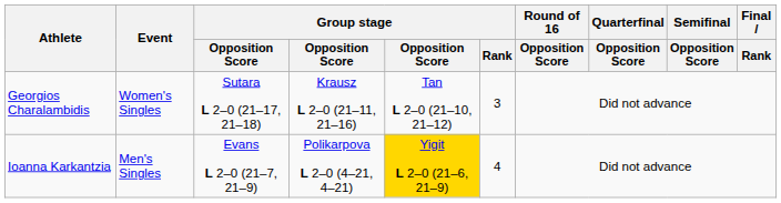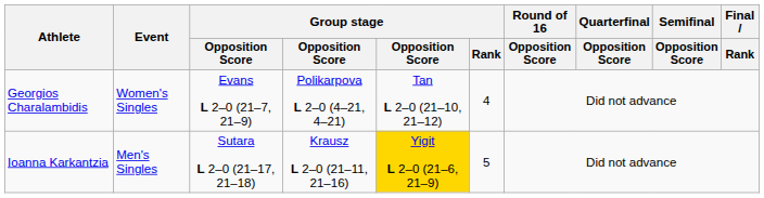Georgios Charalambidis | column 3: Sutara L 2–0 (21–17, 21–18) -> Evans L 2–0 (21–7, 21–9)
Georgios Charalambidis | column 4: Krausz L 2–0 (21–11, 21–16) -> Polikarpova L 2–0 (4–21, 4–21)
Georgios Charalambidis | Group stage / Rank: 3 -> 4
Ioanna Karkantzia | column 3: Evans L 2–0 (21–7, 21–9) -> Sutara L 2–0 (21–17, 21–18)
Ioanna Karkantzia | column 4: Polikarpova L 2–0 (4–21, 4–21) -> Krausz L 2–0 (21–11, 21–16)
Ioanna Karkantzia | Group stage / Rank: 4 -> 5
